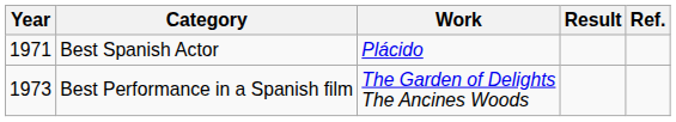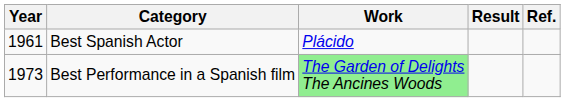Best Spanish Actor | Year: 1971 -> 1961
Best Performance in a Spanish film | Work: no background -> lightgreen background
